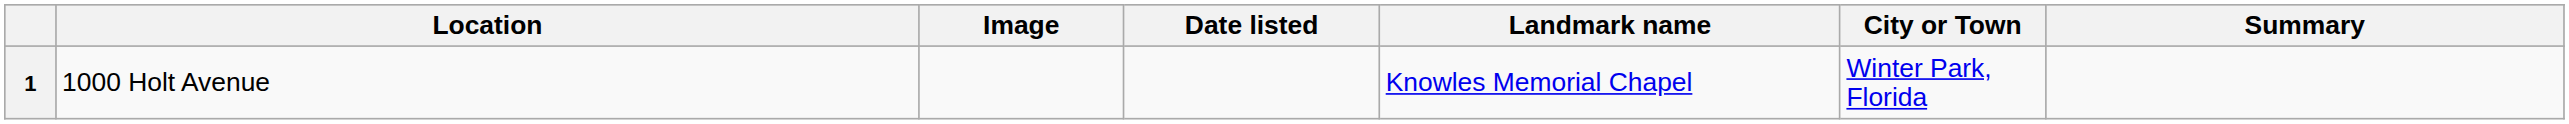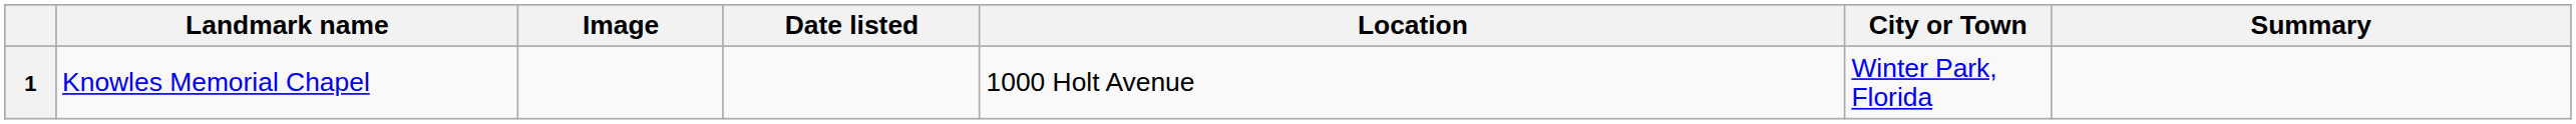columns swapped: Landmark name <-> Location
